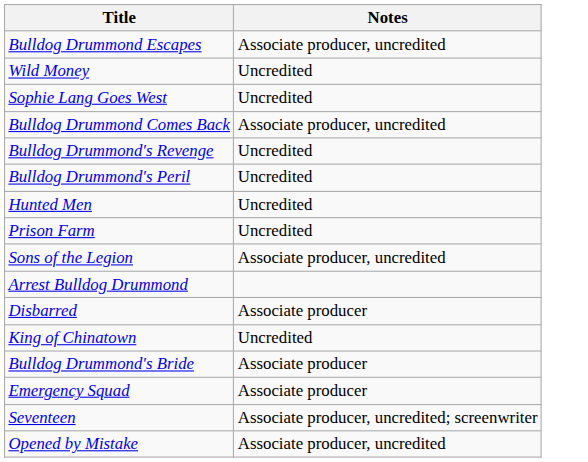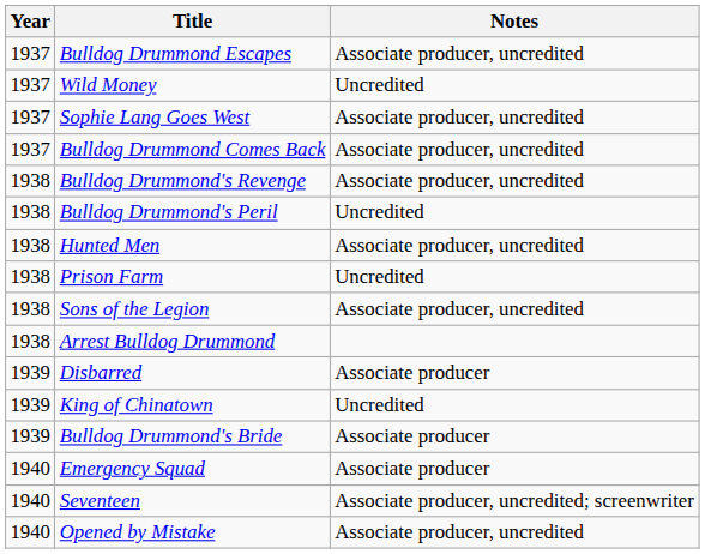+ column: Year | 1937 | 1937 | 1937 | 1937 | 1938 | 1938 | 1938 | 1938 | 1938 | 1938 | 1939 | 1939 | 1939 | 1940 | 1940 | 1940
Sophie Lang Goes West | Notes: Uncredited -> Associate producer, uncredited
Bulldog Drummond's Revenge | Notes: Uncredited -> Associate producer, uncredited
Hunted Men | Notes: Uncredited -> Associate producer, uncredited
